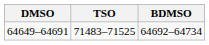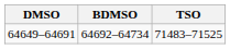columns swapped: TSO <-> BDMSO
